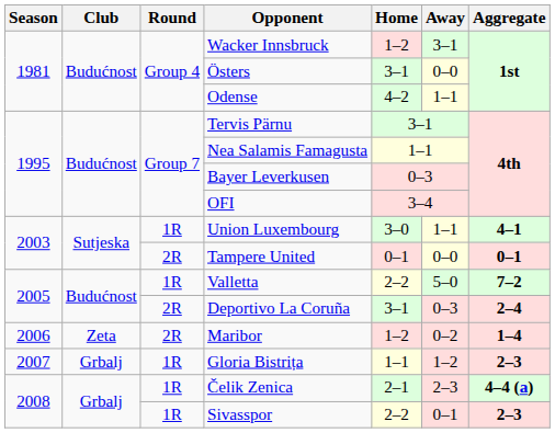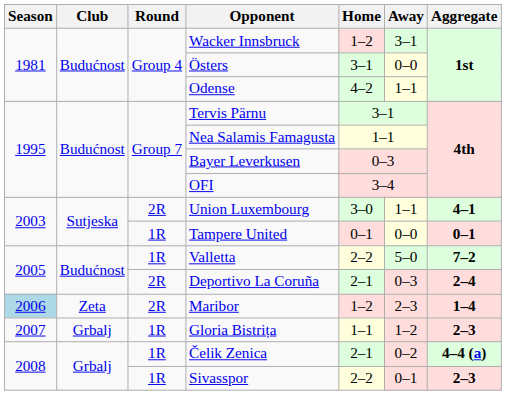Union Luxembourg | Round: 1R -> 2R
Tampere United | Round: 2R -> 1R
Deportivo La Coruña | Home: 3–1 -> 2–1
Maribor | Season: no background -> lightblue background
Maribor | Away: 0–2 -> 2–3
Čelik Zenica | Away: 2–3 -> 0–2
